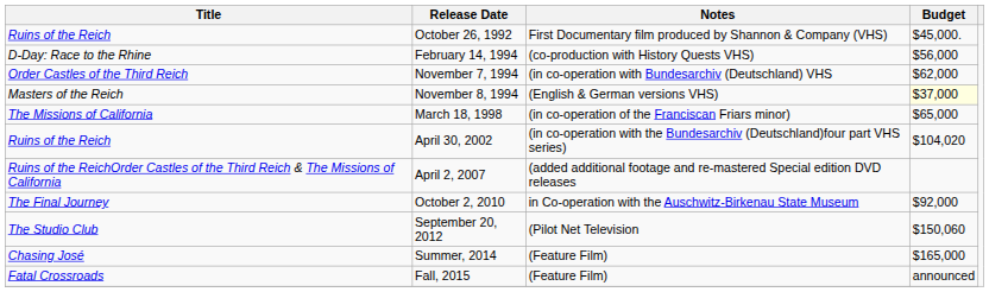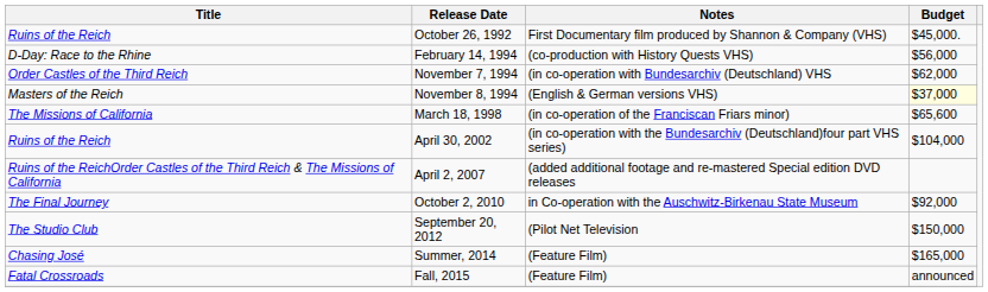March 18, 1998 | Budget: $65,000 -> $65,600
April 30, 2002 | Budget: $104,020 -> $104,000
September 20, 2012 | Budget: $150,060 -> $150,000
